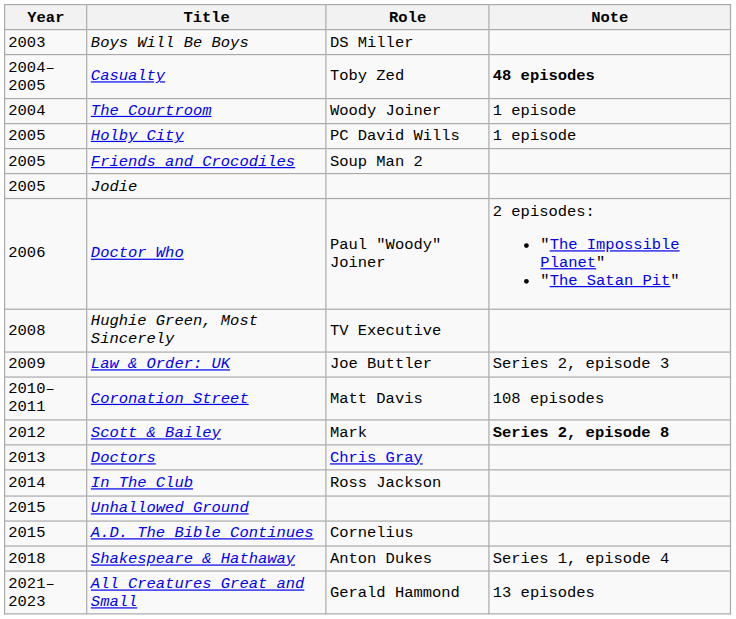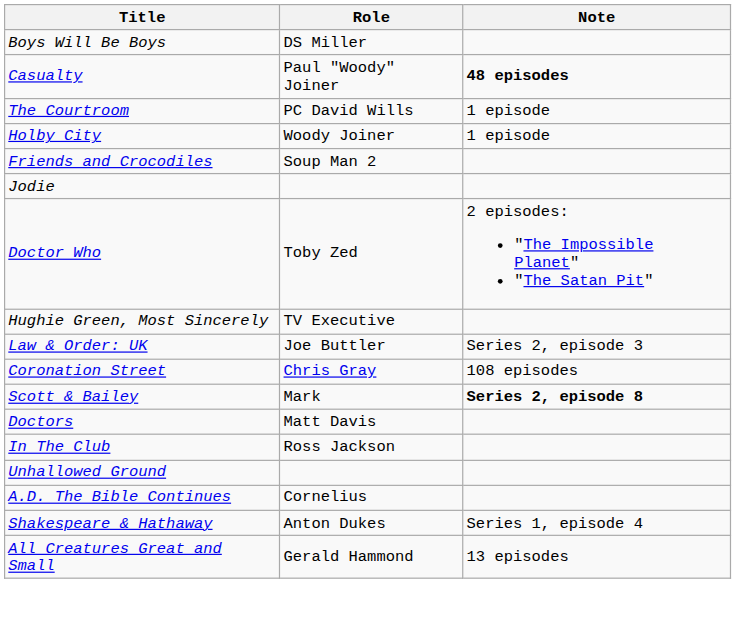- column: Year | 2003 | 2004–2005 | 2004 | 2005 | 2005 | 2005 | 2006 | 2008 | 2009 | 2010–2011 | 2012 | 2013 | 2014 | 2015 | 2015 | 2018 | 2021–2023
Casualty | Role: Toby Zed -> Paul "Woody" Joiner
The Courtroom | Role: Woody Joiner -> PC David Wills
Holby City | Role: PC David Wills -> Woody Joiner
Doctor Who | Role: Paul "Woody" Joiner -> Toby Zed
Coronation Street | Role: Matt Davis -> Chris Gray
Doctors | Role: Chris Gray -> Matt Davis
